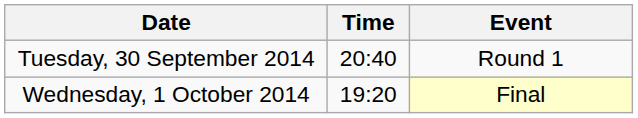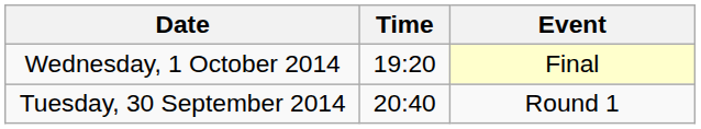rows swapped: Tuesday, 30 September 2014 <-> Wednesday, 1 October 2014
